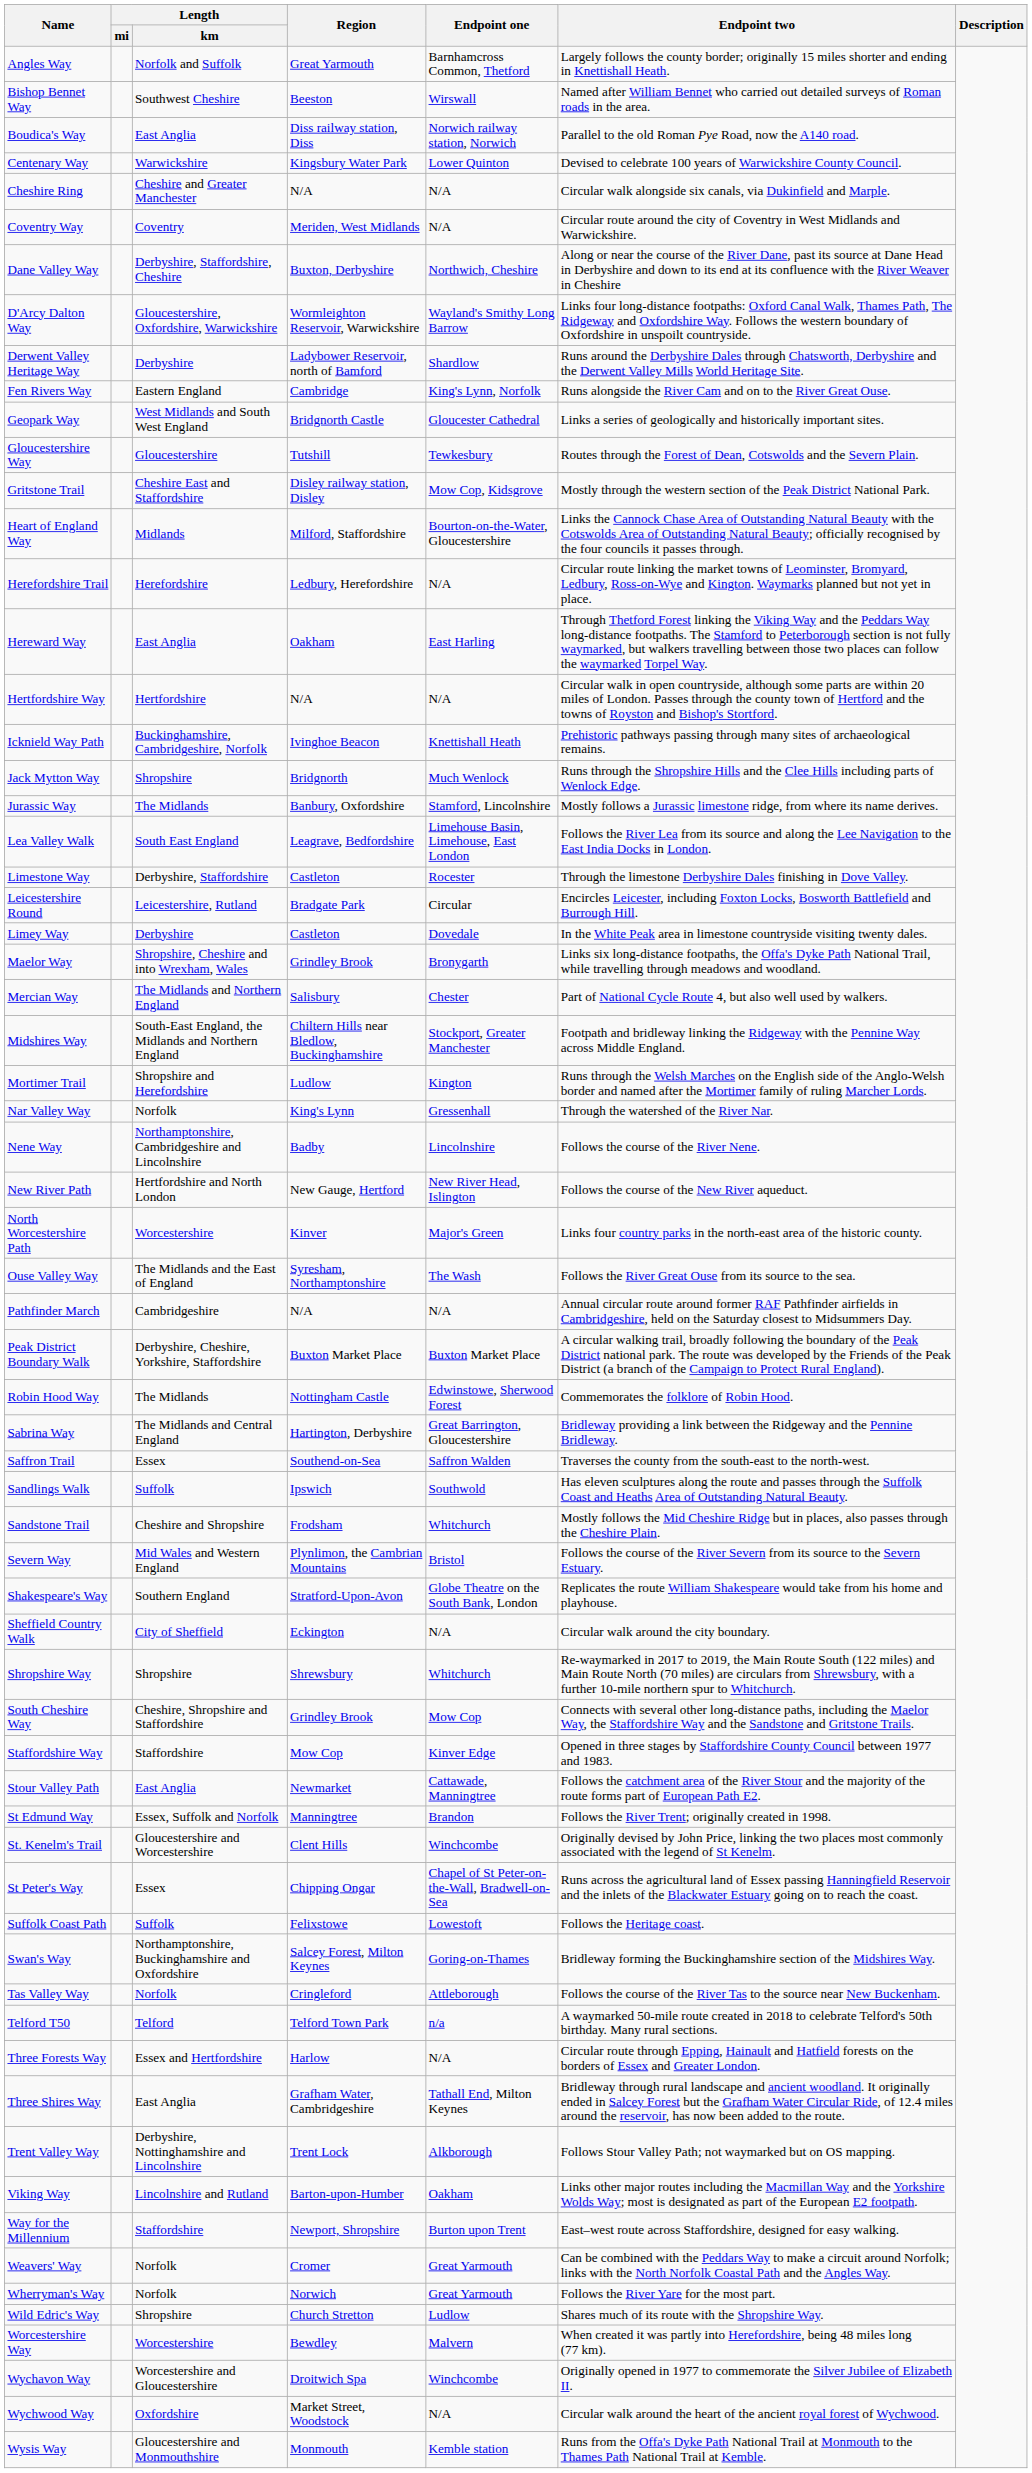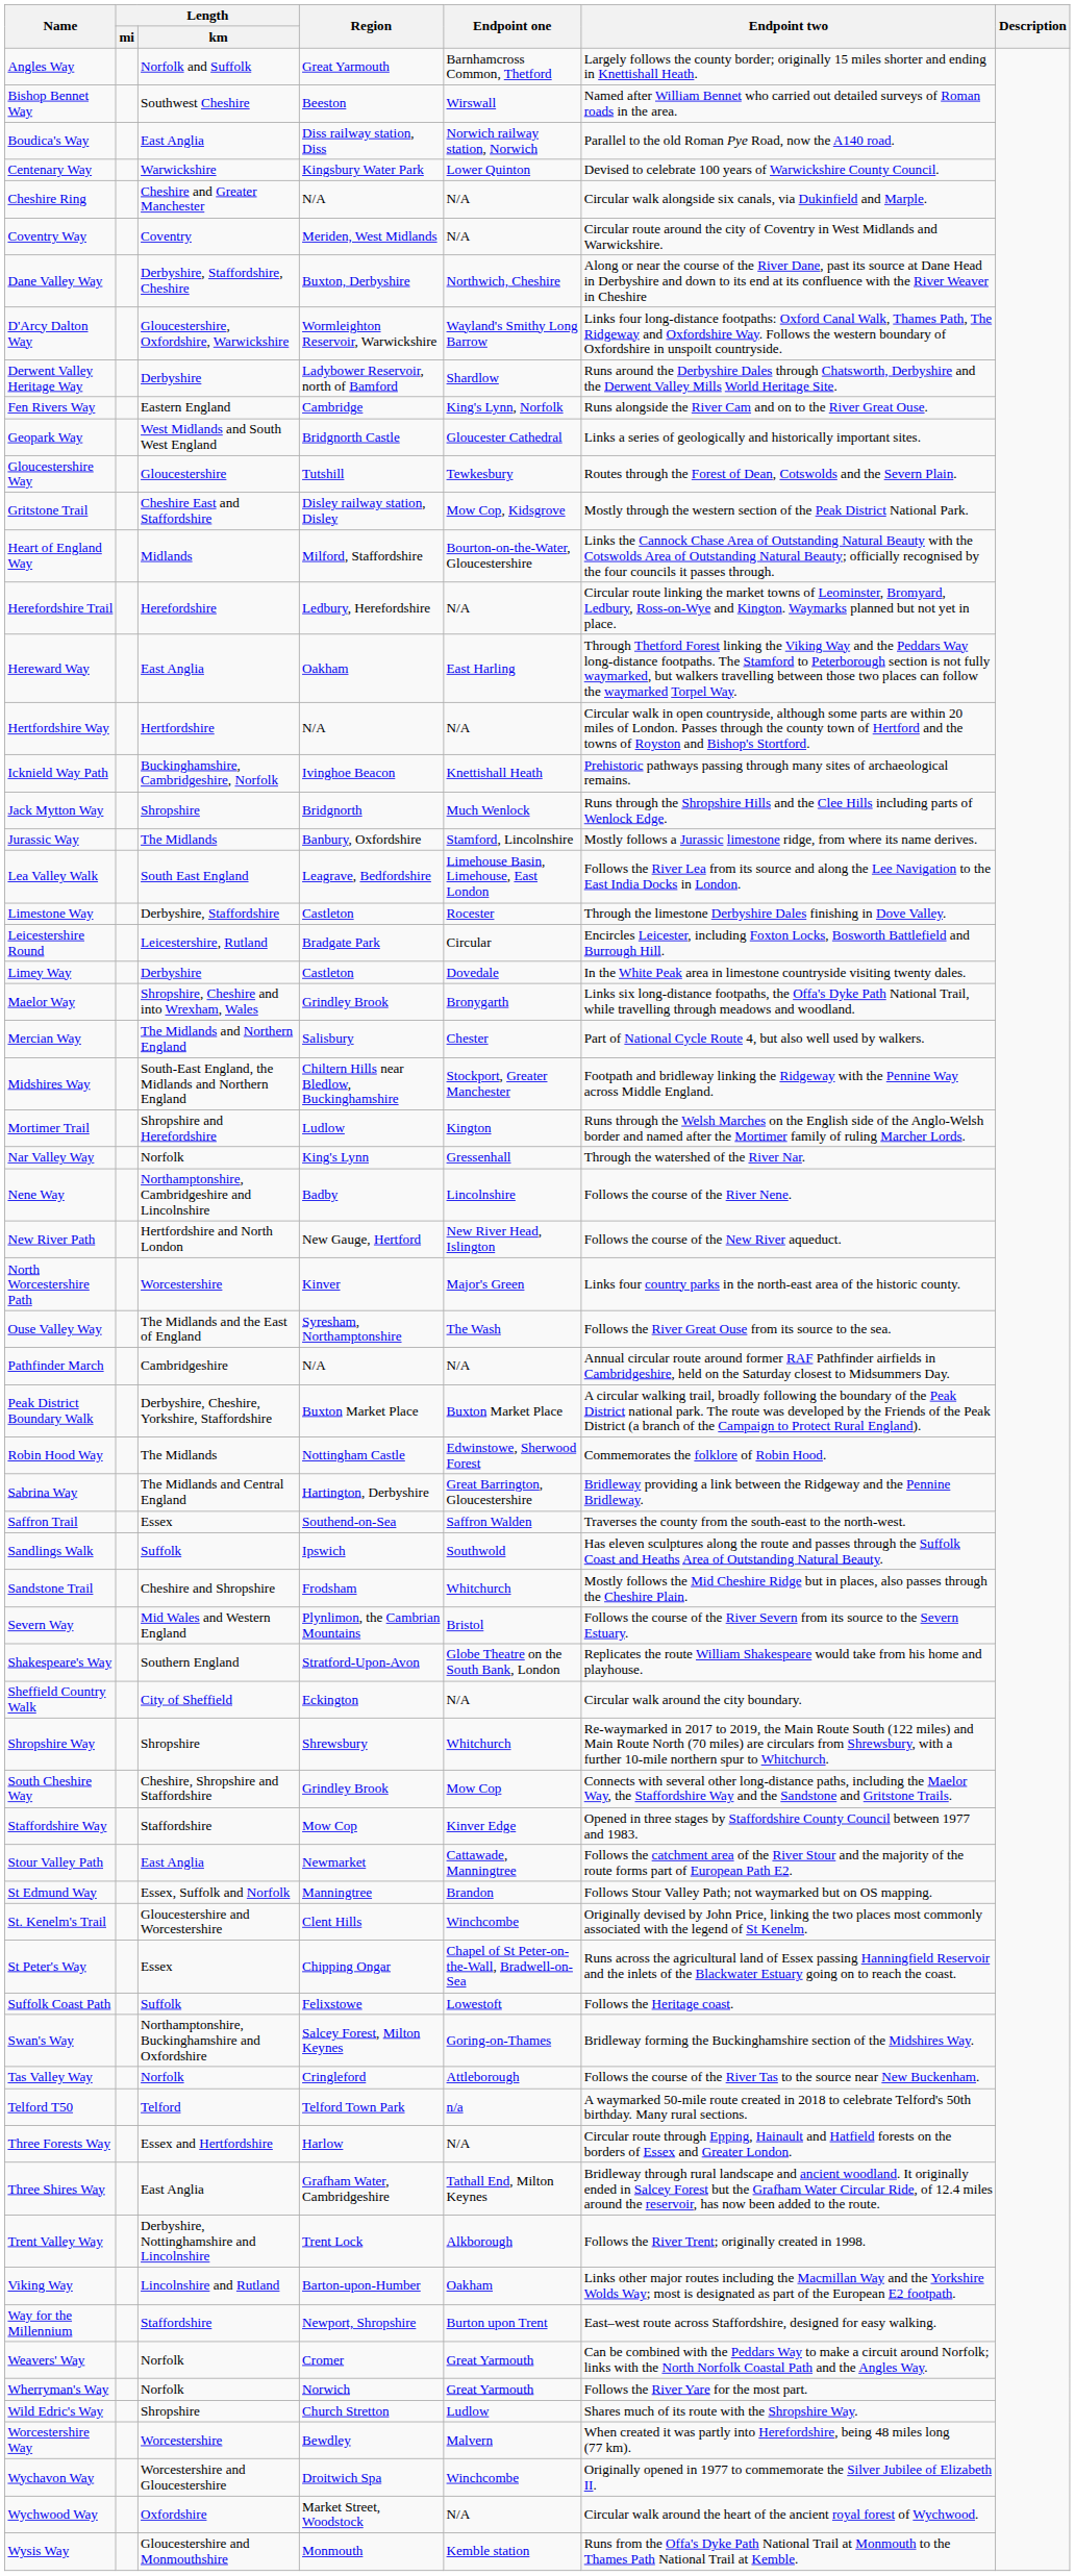St Edmund Way | Endpoint two: Follows the River Trent; originally created in 1998. -> Follows Stour Valley Path; not waymarked but on OS mapping.
Trent Valley Way | Endpoint two: Follows Stour Valley Path; not waymarked but on OS mapping. -> Follows the River Trent; originally created in 1998.
